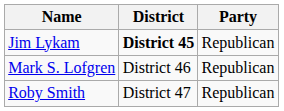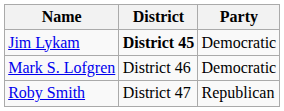Jim Lykam | Party: Republican -> Democratic
Mark S. Lofgren | Party: Republican -> Democratic
